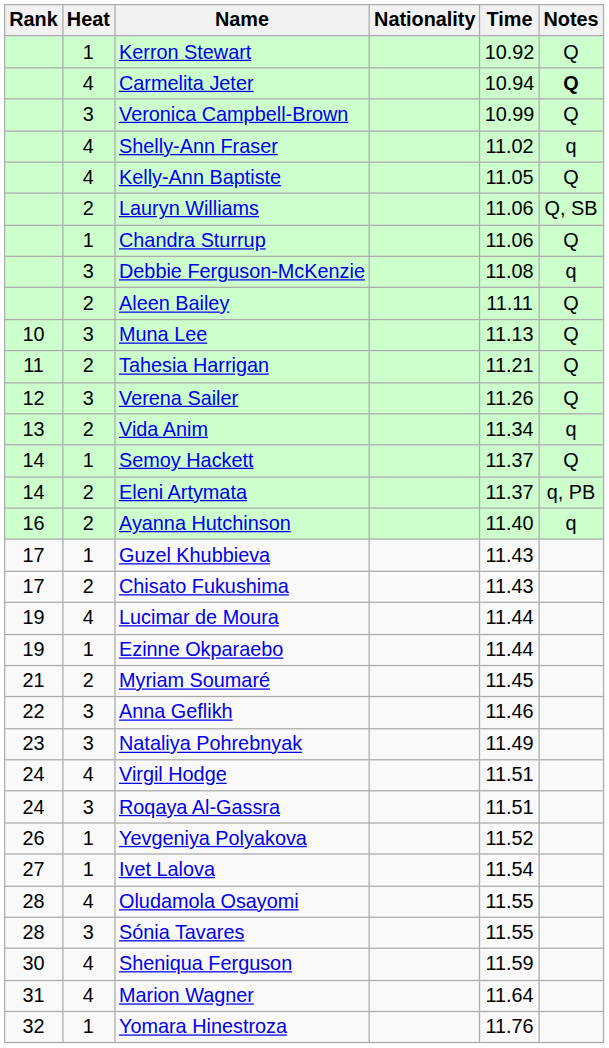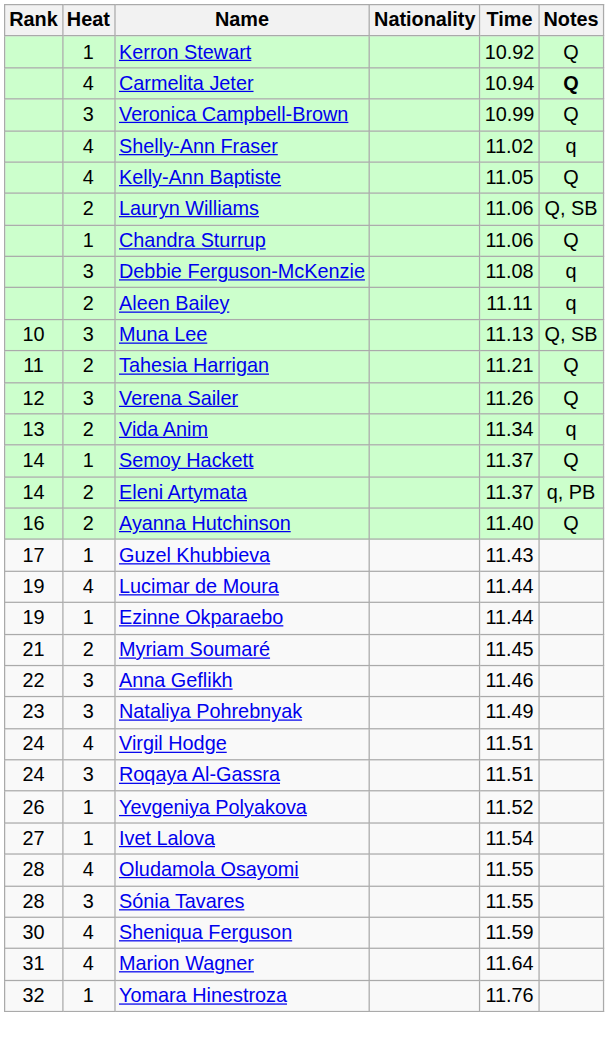Aleen Bailey | Notes: Q -> q
Muna Lee | Notes: Q -> Q, SB
Ayanna Hutchinson | Notes: q -> Q
- row: 17 | 2 | Chisato Fukushima | 11.43
